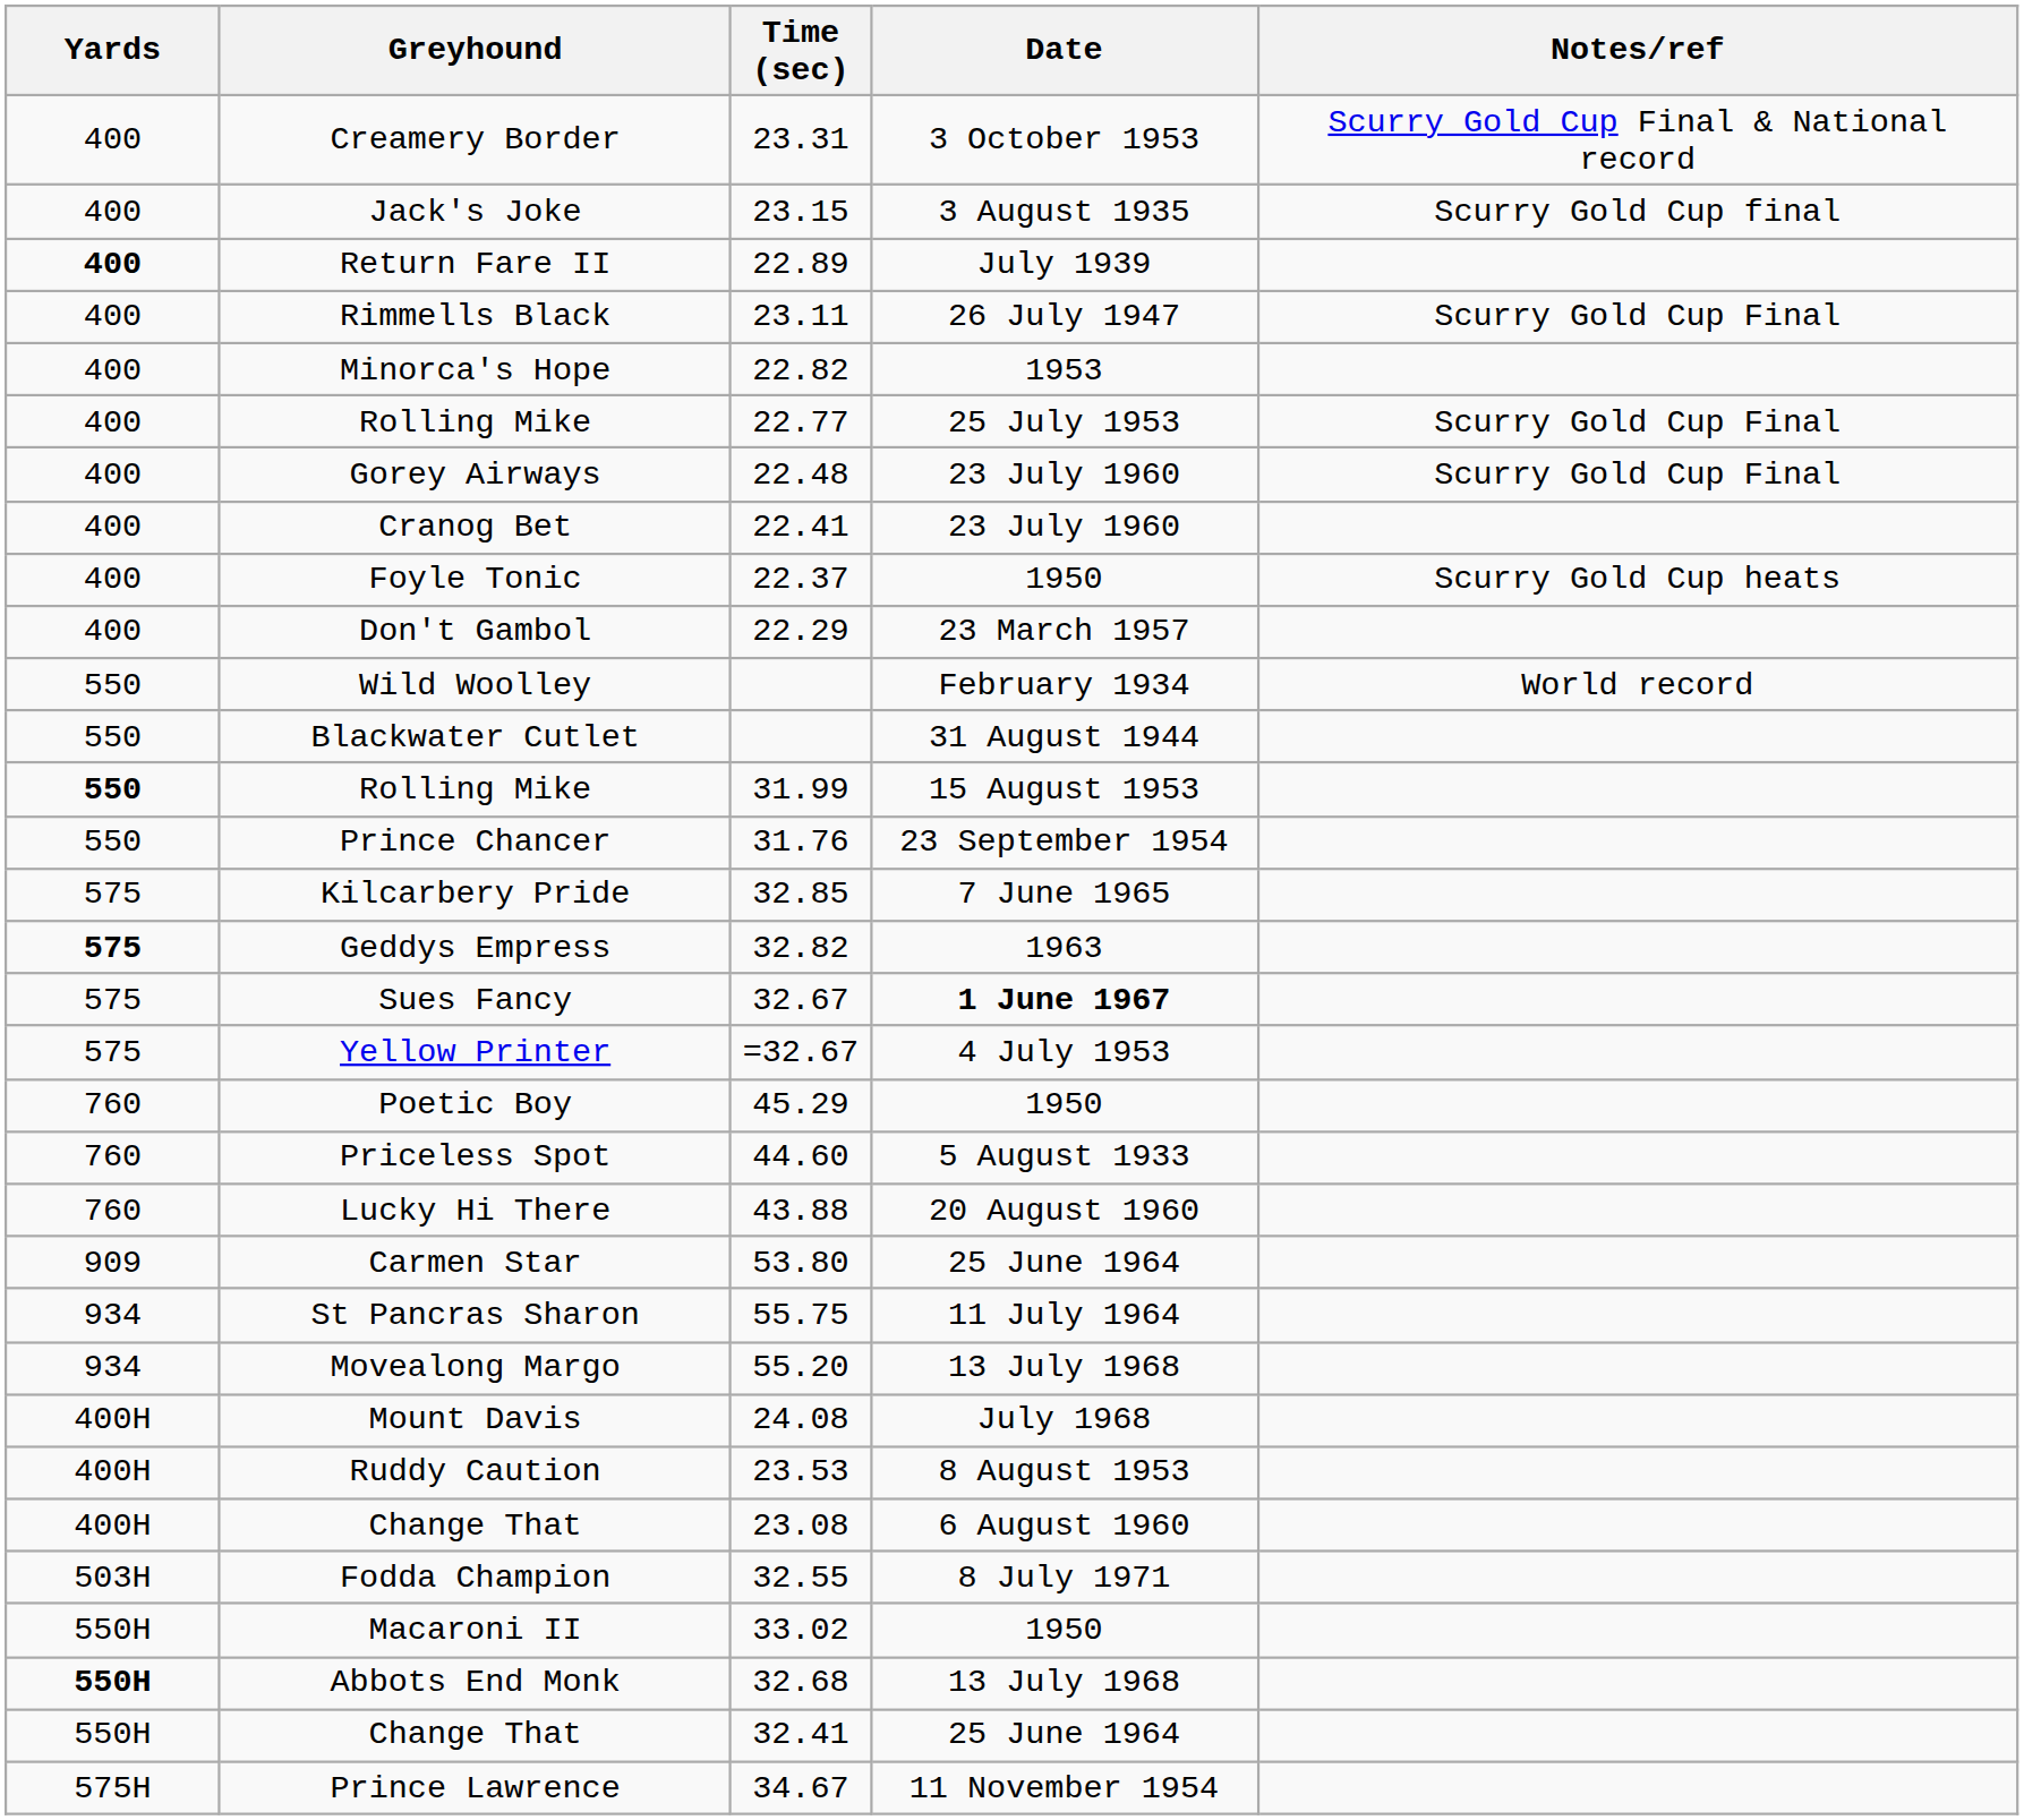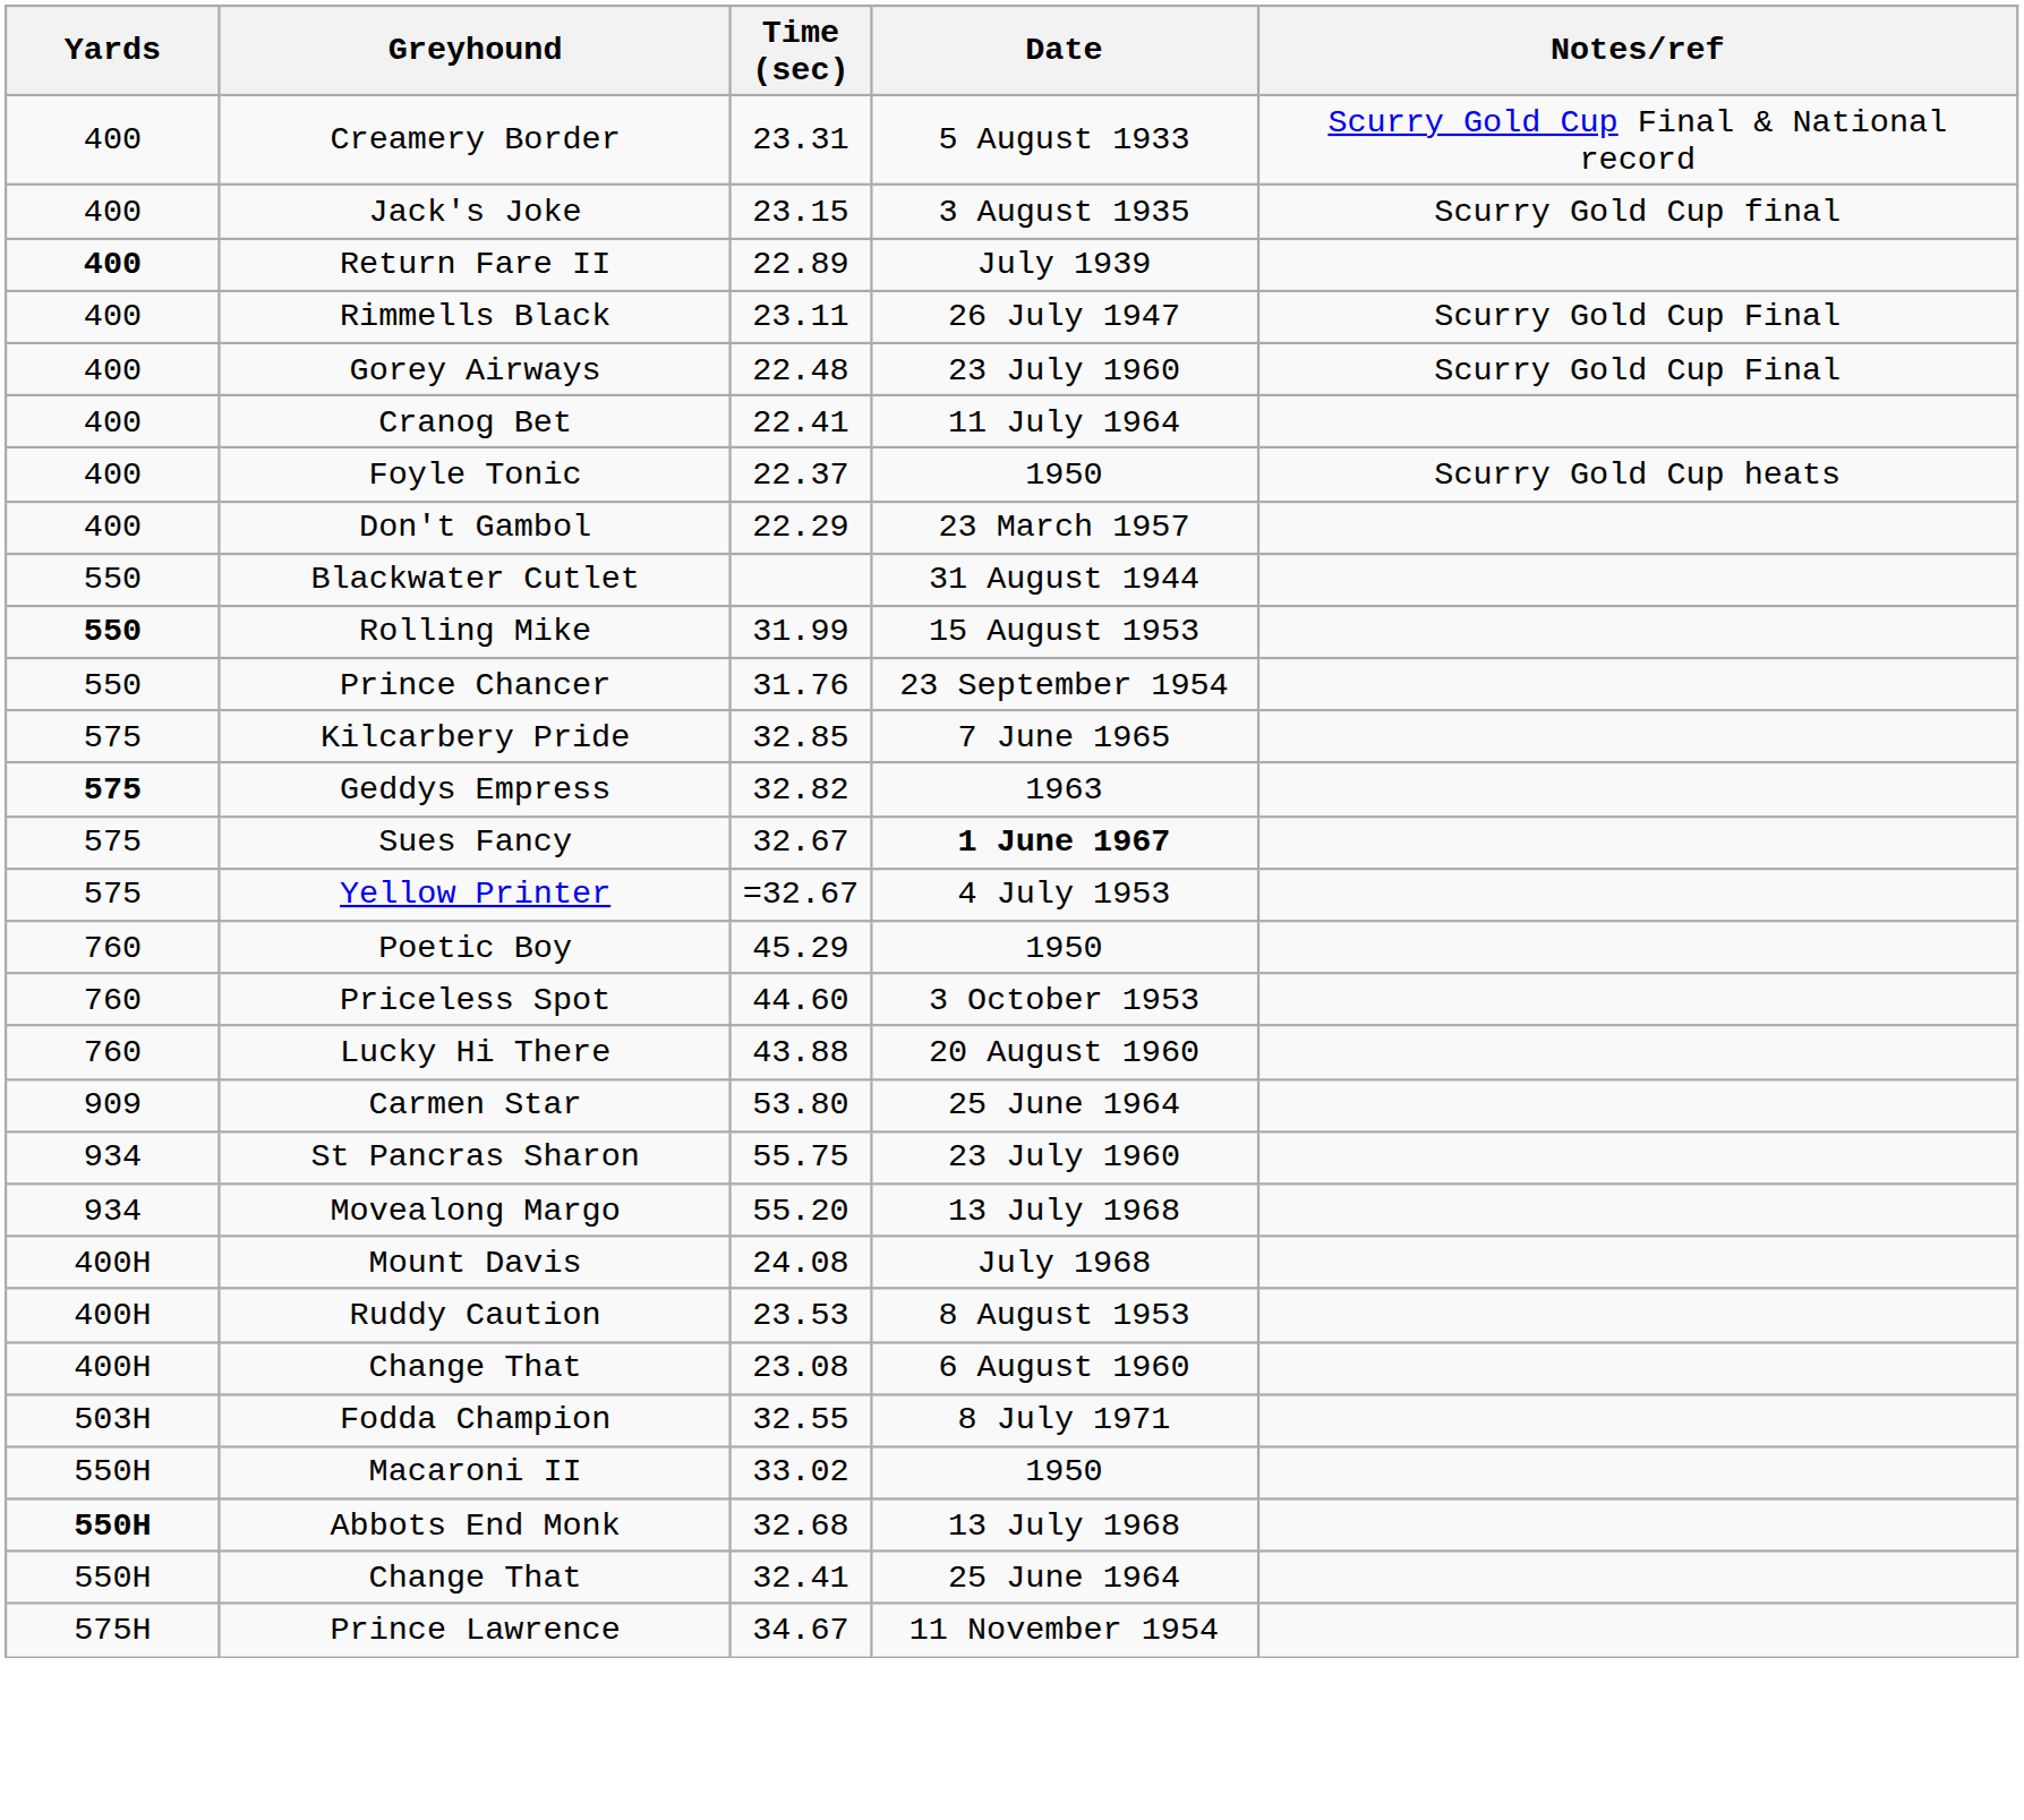Creamery Border | Date: 3 October 1953 -> 5 August 1933
- row: 400 | Minorca's Hope | 22.82 | 1953
- row: 400 | Rolling Mike | 22.77 | 25 July 1953 | Scurry Gold Cup Final
Cranog Bet | Date: 23 July 1960 -> 11 July 1964
- row: 550 | Wild Woolley | February 1934 | World record
Priceless Spot | Date: 5 August 1933 -> 3 October 1953
St Pancras Sharon | Date: 11 July 1964 -> 23 July 1960
